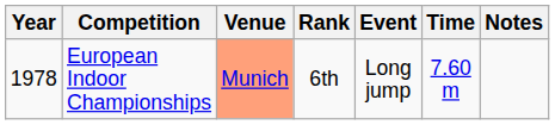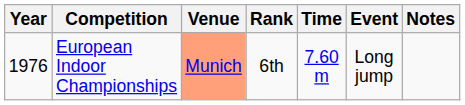columns swapped: Event <-> Time
European Indoor Championships | Year: 1978 -> 1976
